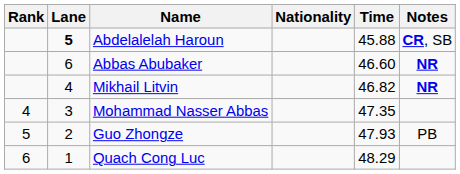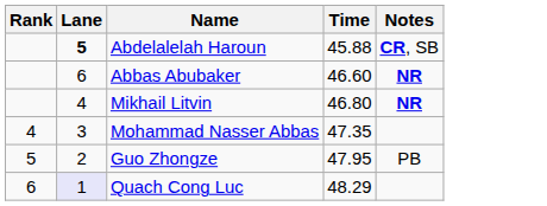- column: Nationality
Mikhail Litvin | Time: 46.82 -> 46.80
Guo Zhongze | Time: 47.93 -> 47.95
Quach Cong Luc | Lane: no background -> lavender background
